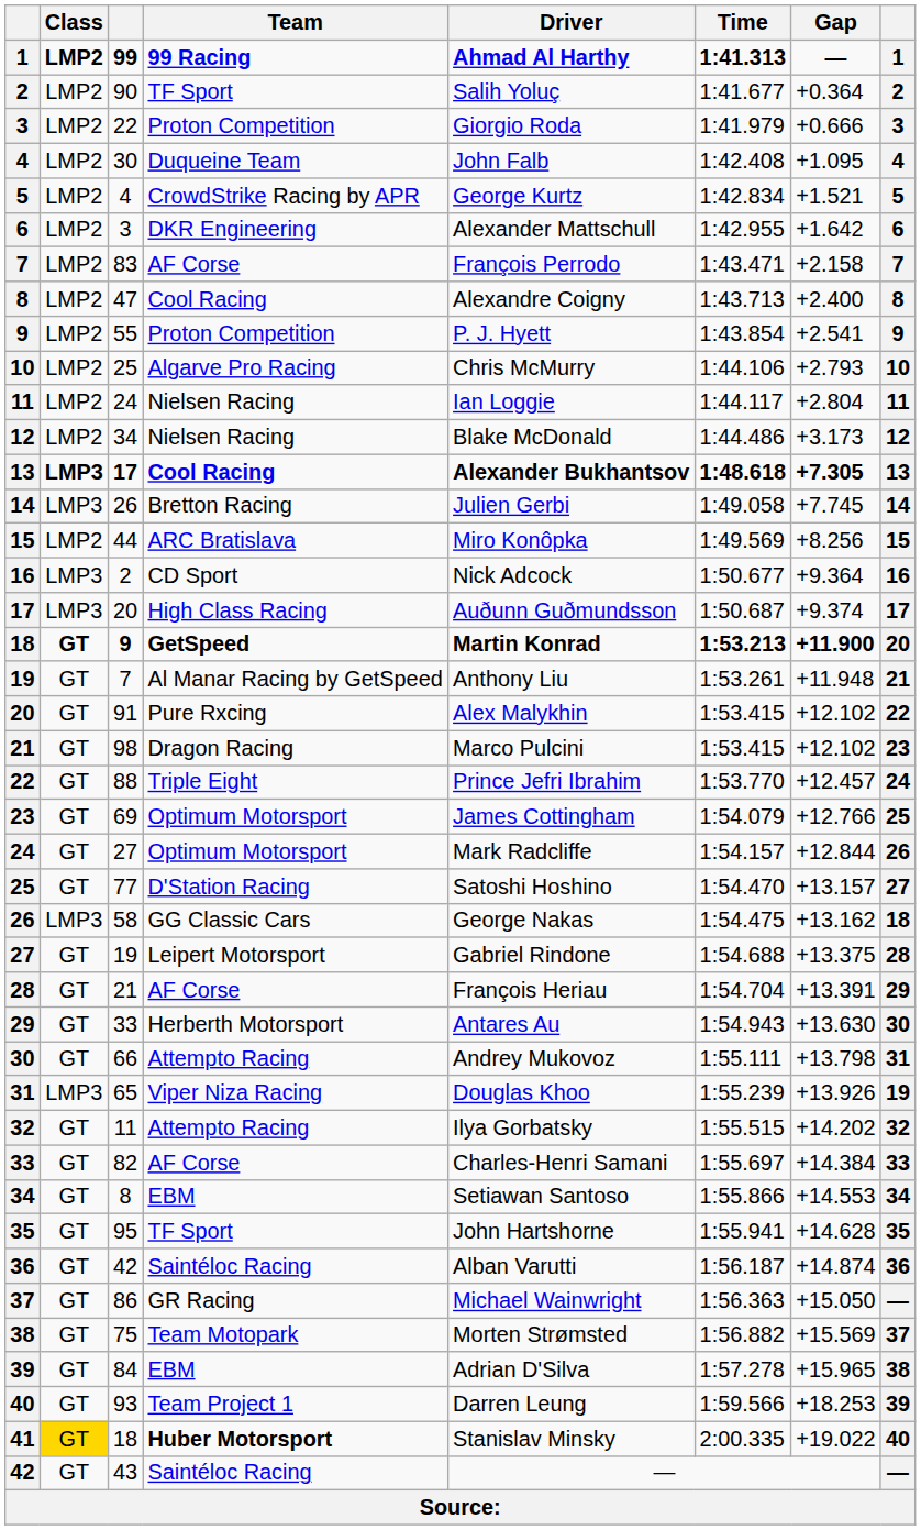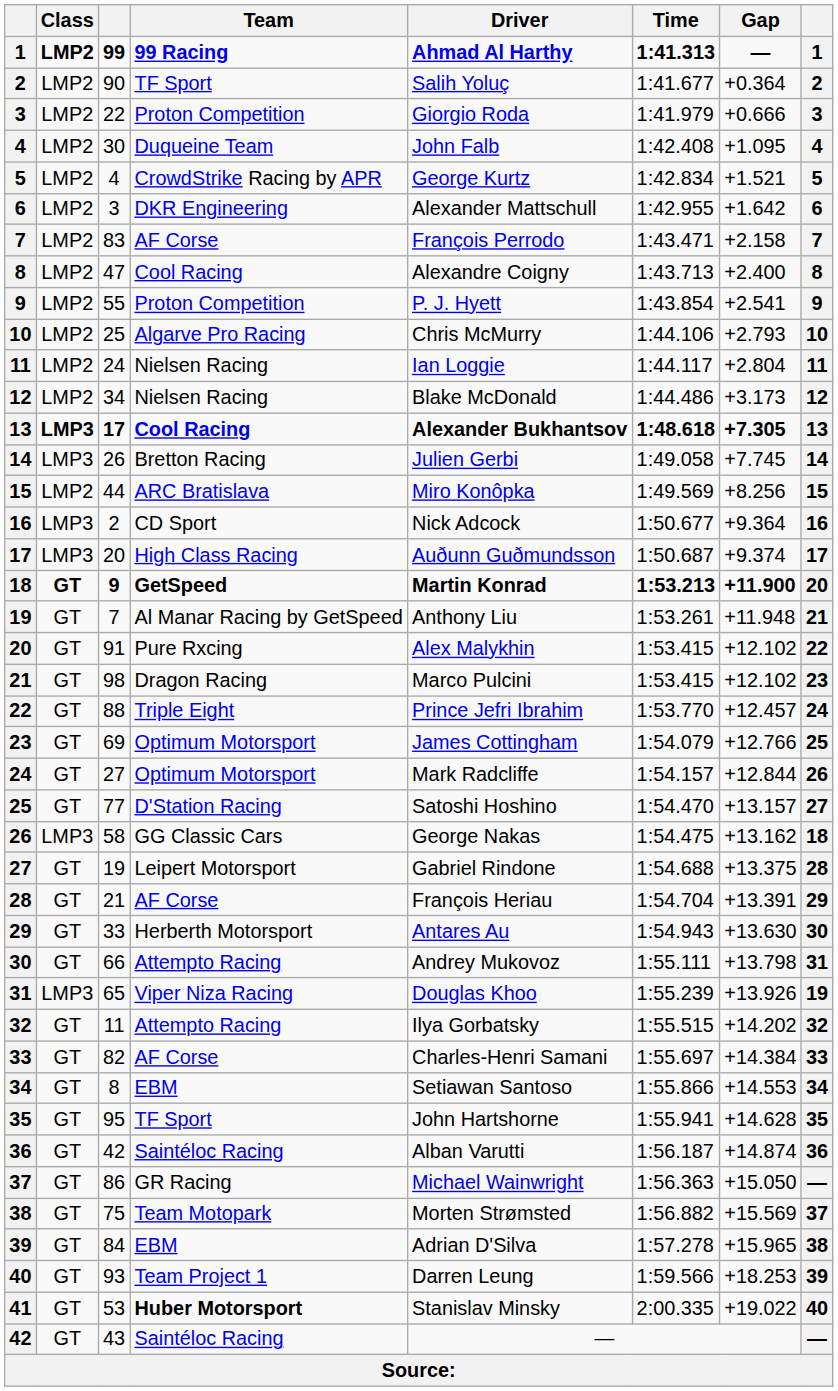41 | Class: gold background -> no background
41 | column 3: 18 -> 53
